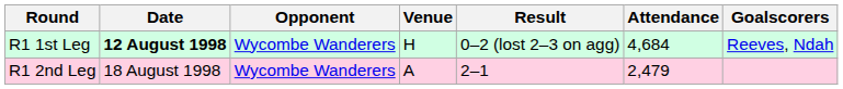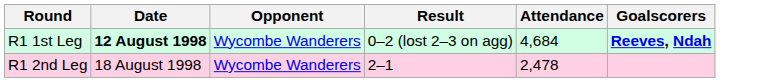- column: Venue | H | A
R1 1st Leg | Goalscorers: normal -> bold
R1 2nd Leg | Attendance: 2,479 -> 2,478
